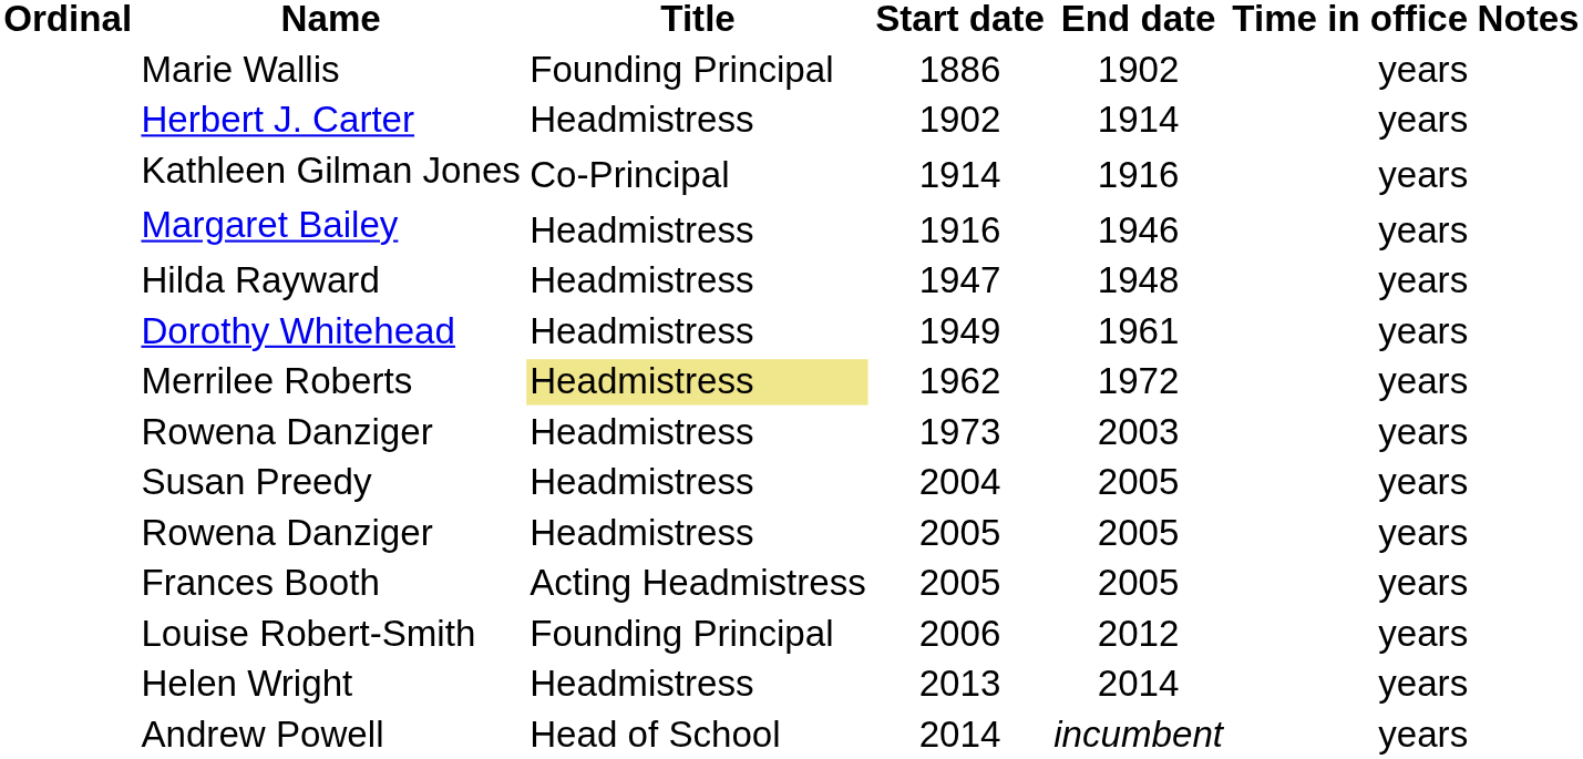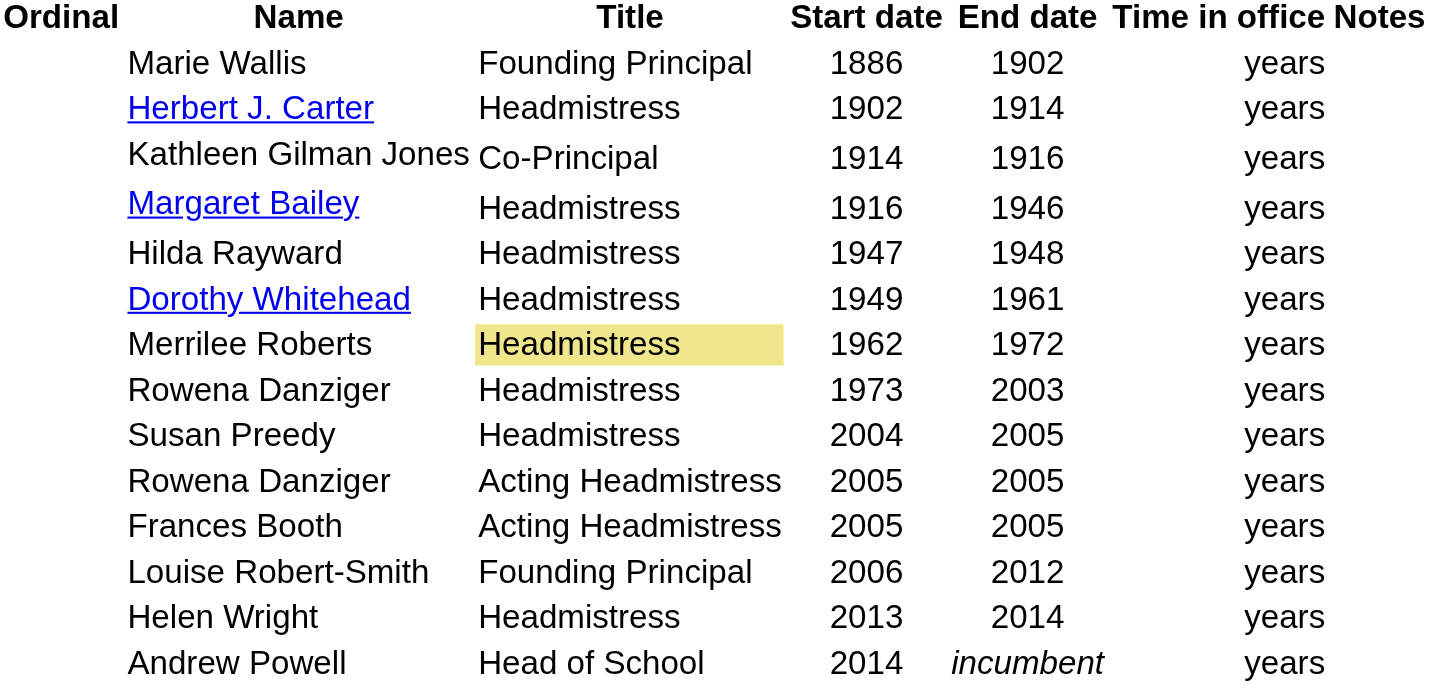Rowena Danziger / 2005 | Title: Headmistress -> Acting Headmistress
